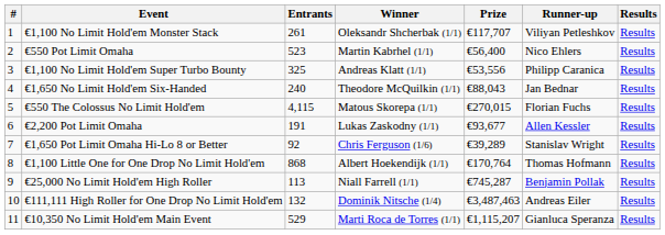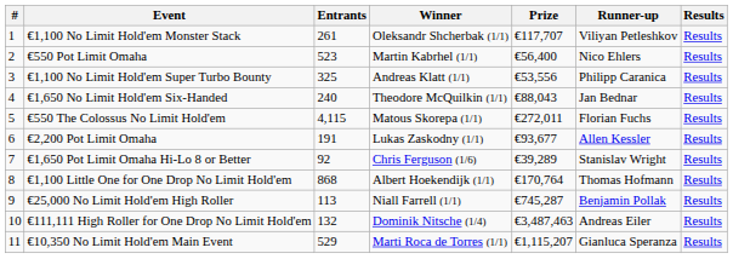€550 The Colossus No Limit Hold'em | Prize: €270,015 -> €272,011
